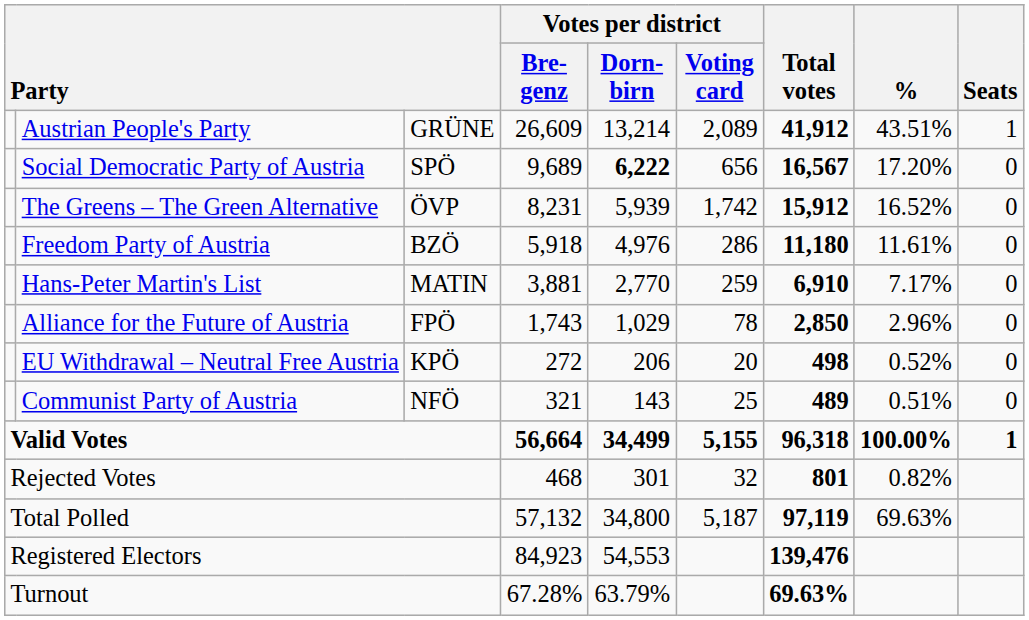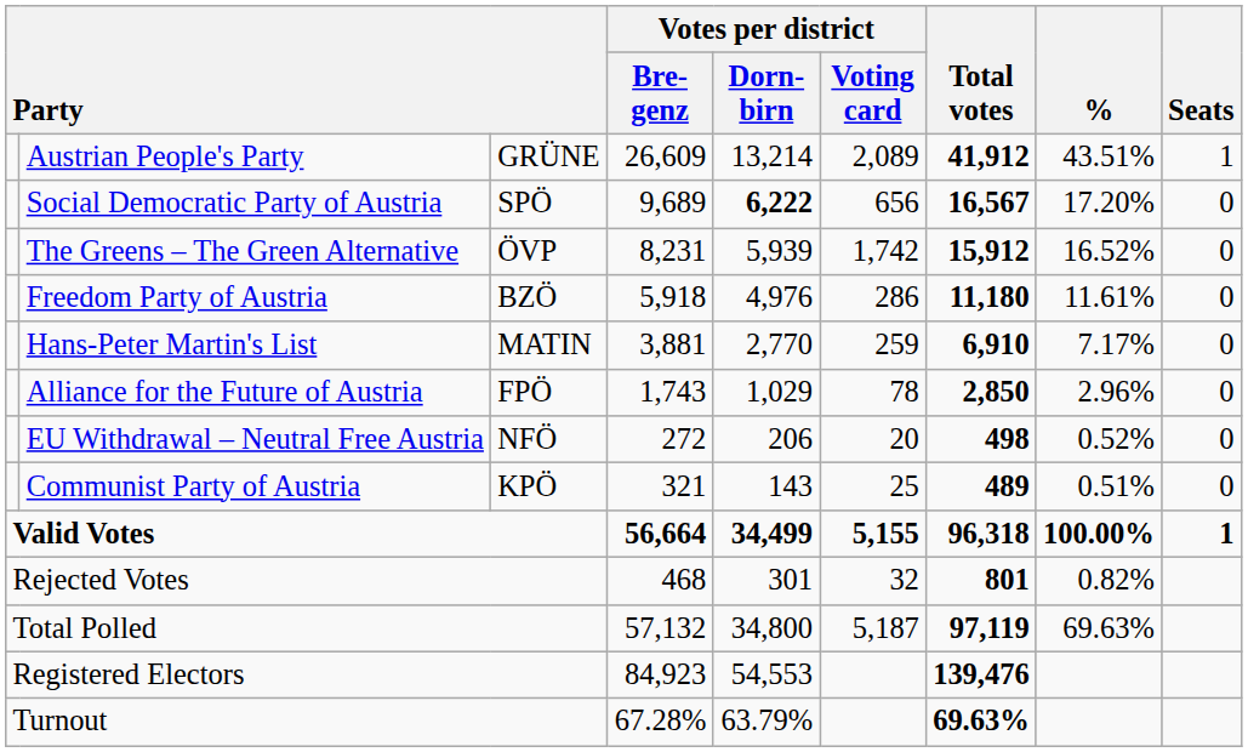EU Withdrawal – Neutral Free Austria | column 3: KPÖ -> NFÖ
Communist Party of Austria | column 3: NFÖ -> KPÖ
